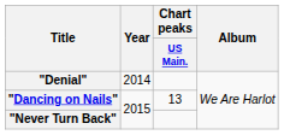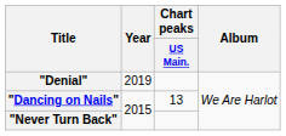"Denial" | Year: 2014 -> 2019
